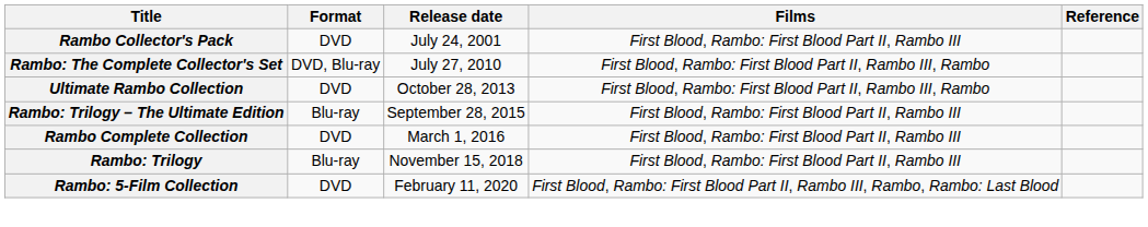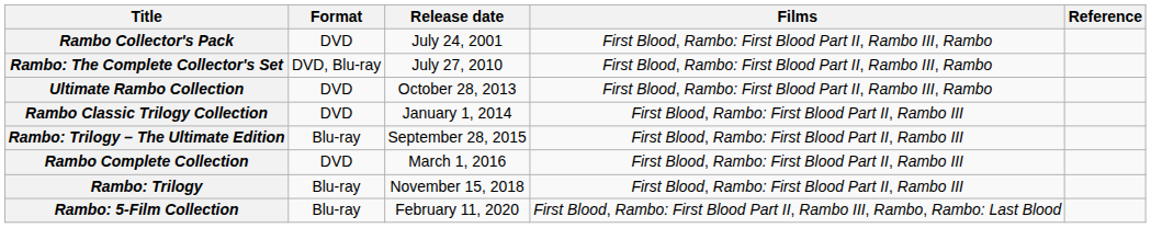Rambo Collector's Pack | Films: First Blood, Rambo: First Blood Part II, Rambo III -> First Blood, Rambo: First Blood Part II, Rambo III, Rambo
+ row: Rambo Classic Trilogy Collection | DVD | January 1, 2014 | First Blood, Rambo: First Blood Part II, Rambo III
Rambo: 5-Film Collection | Format: DVD -> Blu-ray
